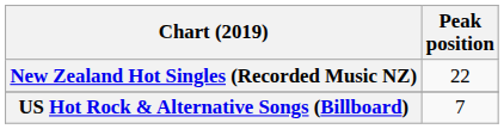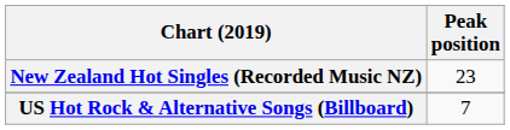New Zealand Hot Singles (Recorded Music NZ) | Peak position: 22 -> 23
